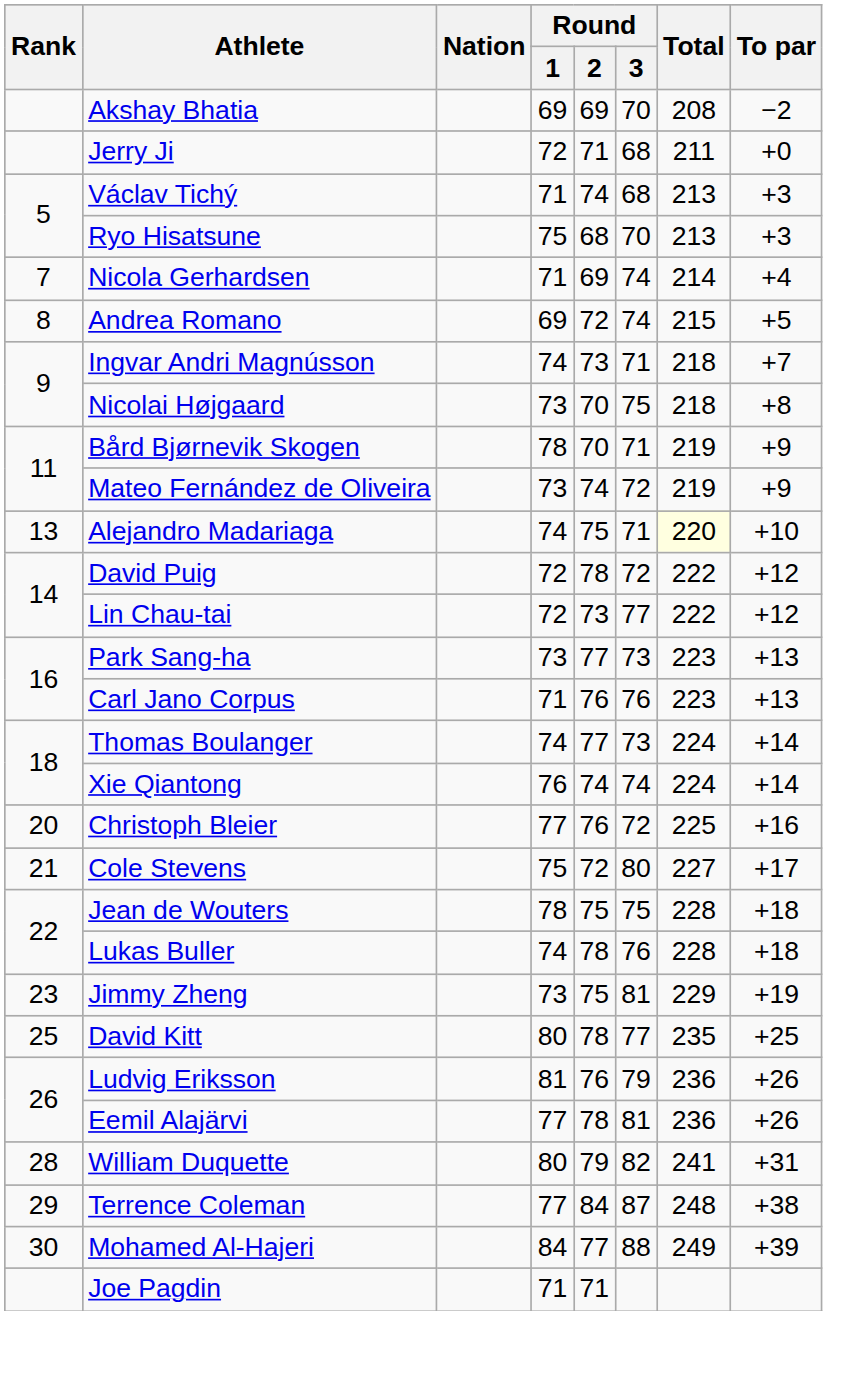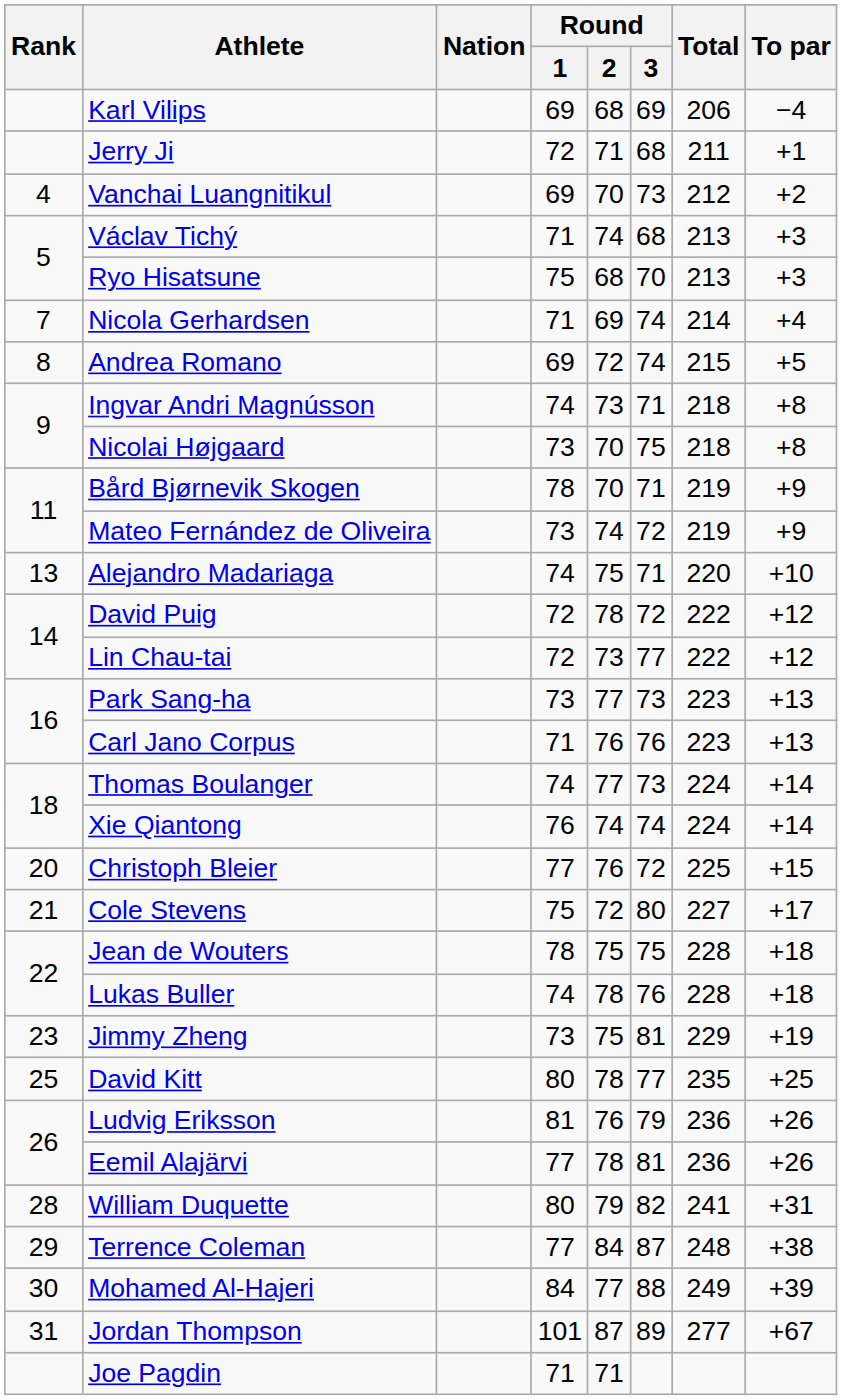+ row: Karl Vilips | 69 | 68 | 69 | 206 | −4
- row: Akshay Bhatia | 69 | 69 | 70 | 208 | −2
Jerry Ji | To par: +0 -> +1
+ row: 4 | Vanchai Luangnitikul | 69 | 70 | 73 | 212 | +2
Ingvar Andri Magnússon | To par: +7 -> +8
Alejandro Madariaga | Total: lightyellow background -> no background
Christoph Bleier | To par: +16 -> +15
+ row: 31 | Jordan Thompson | 101 | 87 | 89 | 277 | +67
